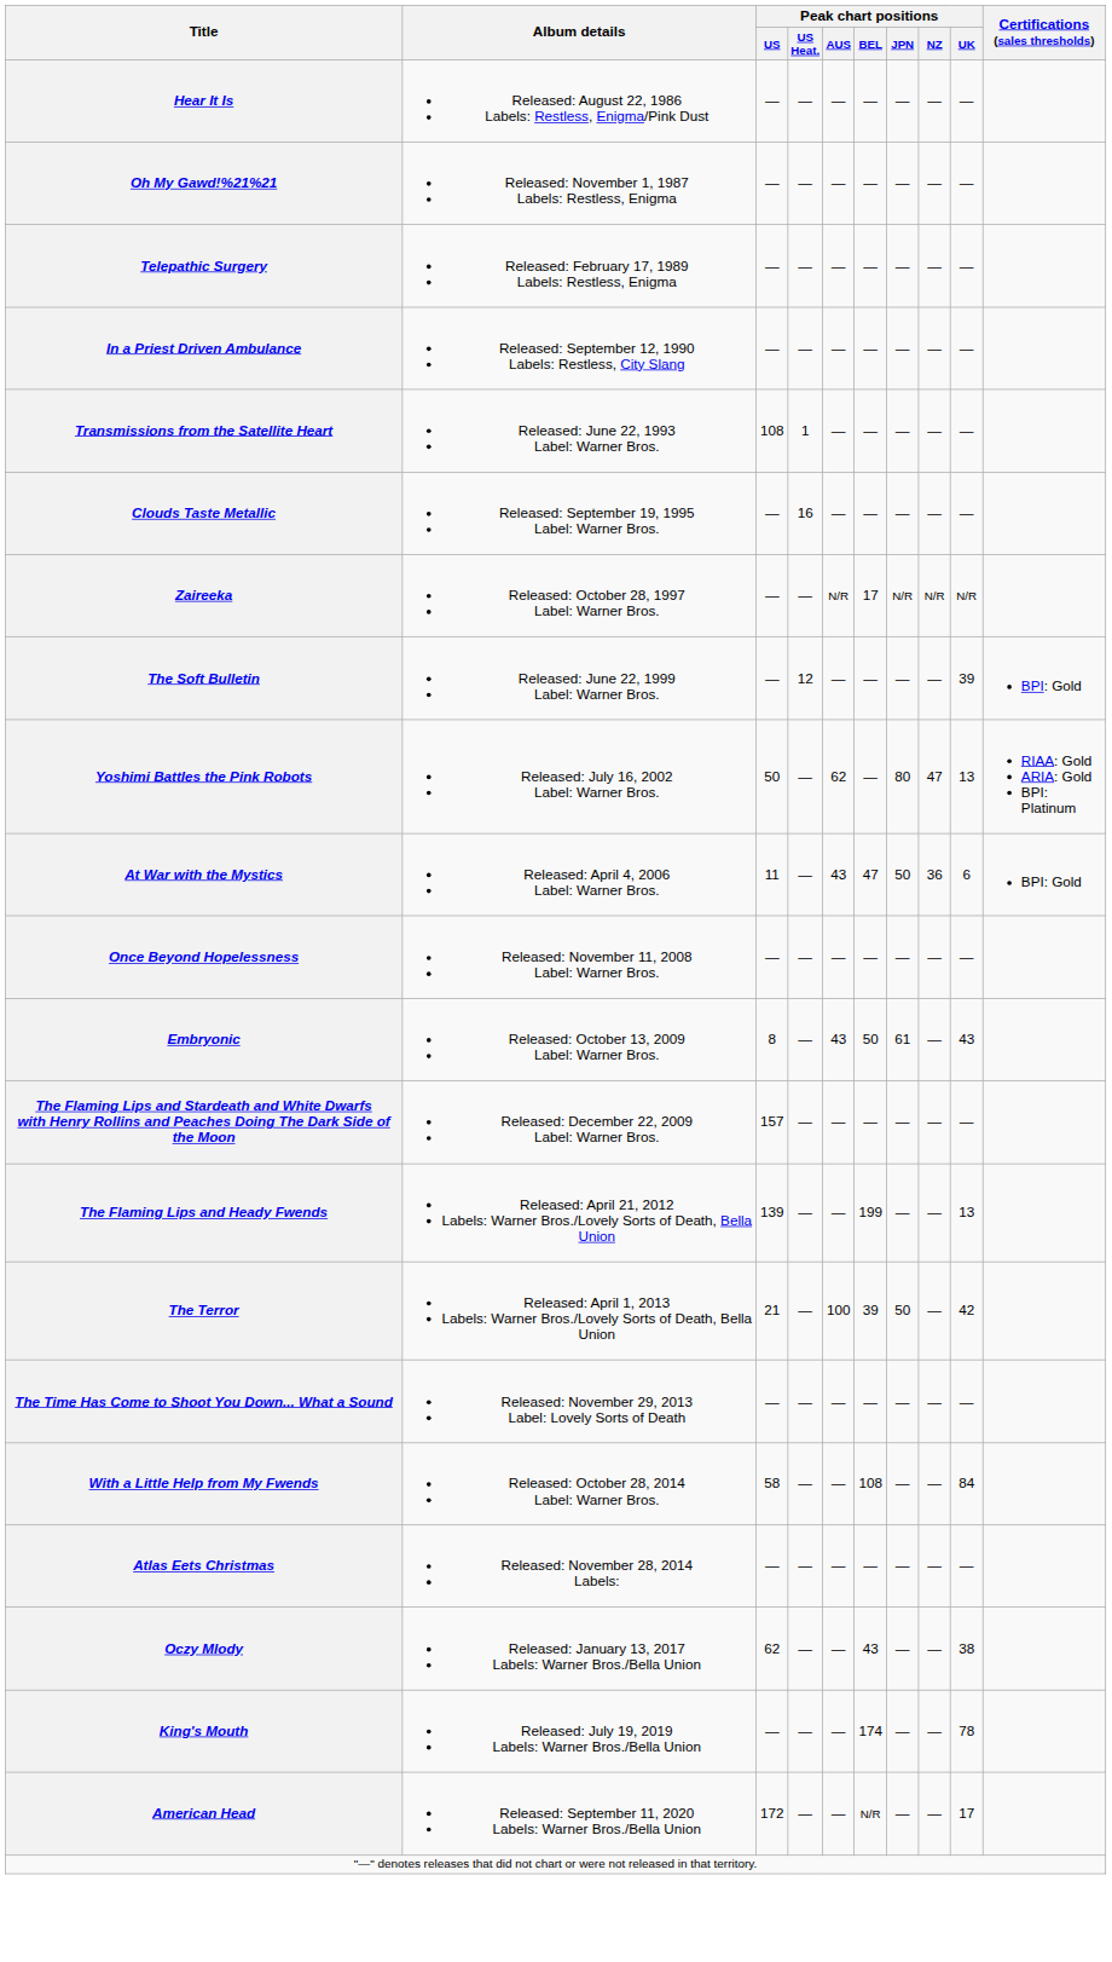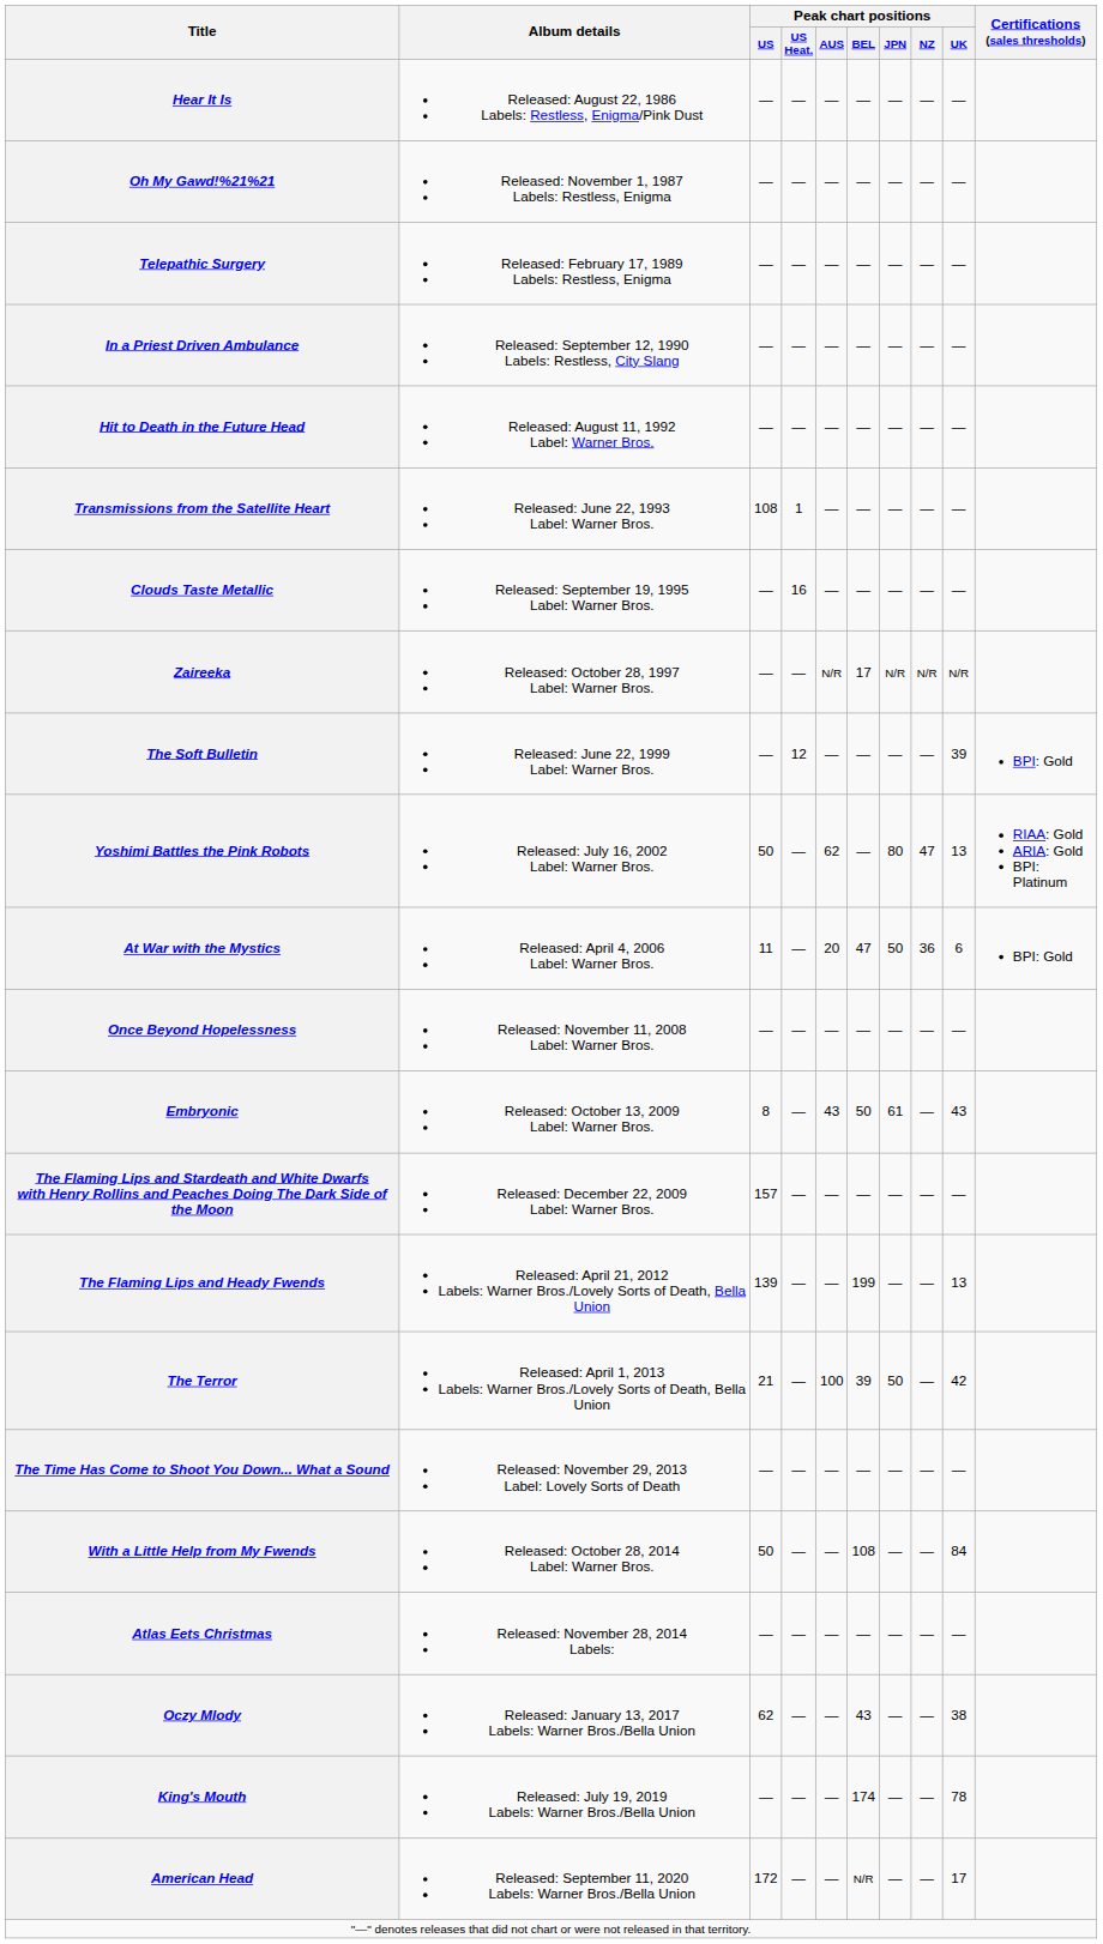+ row: Hit to Death in the Future Head | Released: August 11, 1992 Label: Warner Bros. | — | — | — | — | — | — | —
At War with the Mystics | Peak chart positions / AUS: 43 -> 20
With a Little Help from My Fwends | Peak chart positions / US: 58 -> 50
